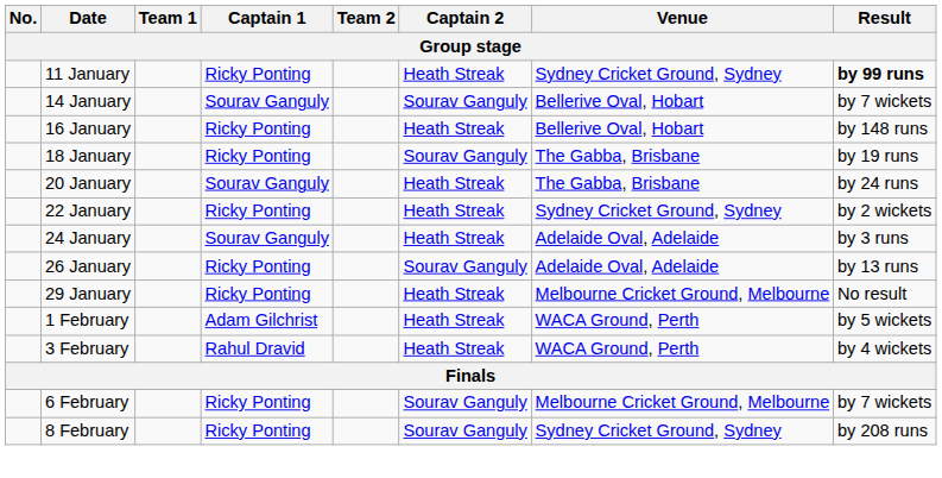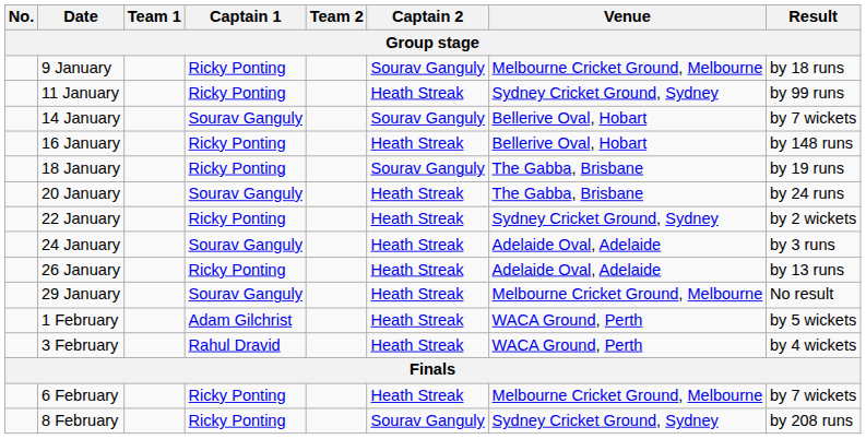+ row: 9 January | Ricky Ponting | Sourav Ganguly | Melbourne Cricket Ground, Melbourne | by 18 runs
11 January | Result: bold -> normal
26 January | Captain 2: Sourav Ganguly -> Heath Streak
29 January | Captain 1: Ricky Ponting -> Sourav Ganguly
6 February | Captain 2: Sourav Ganguly -> Heath Streak
